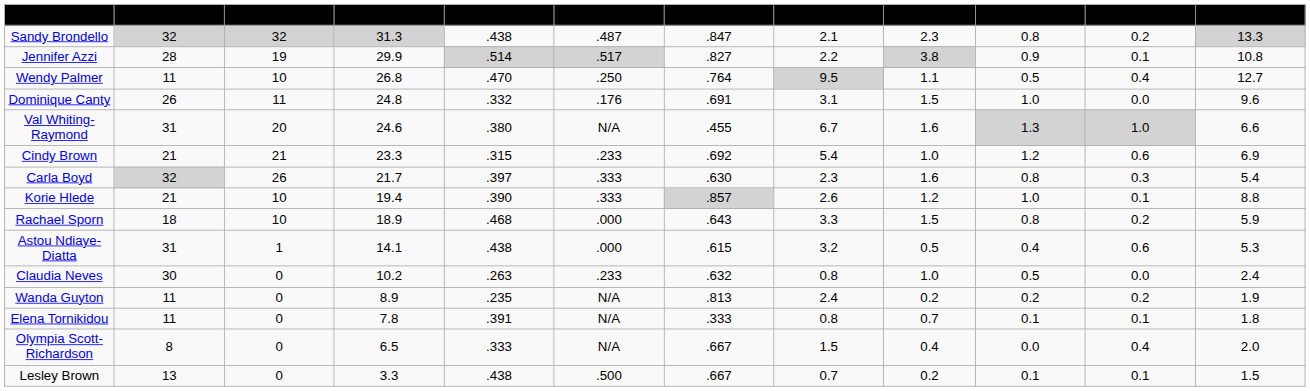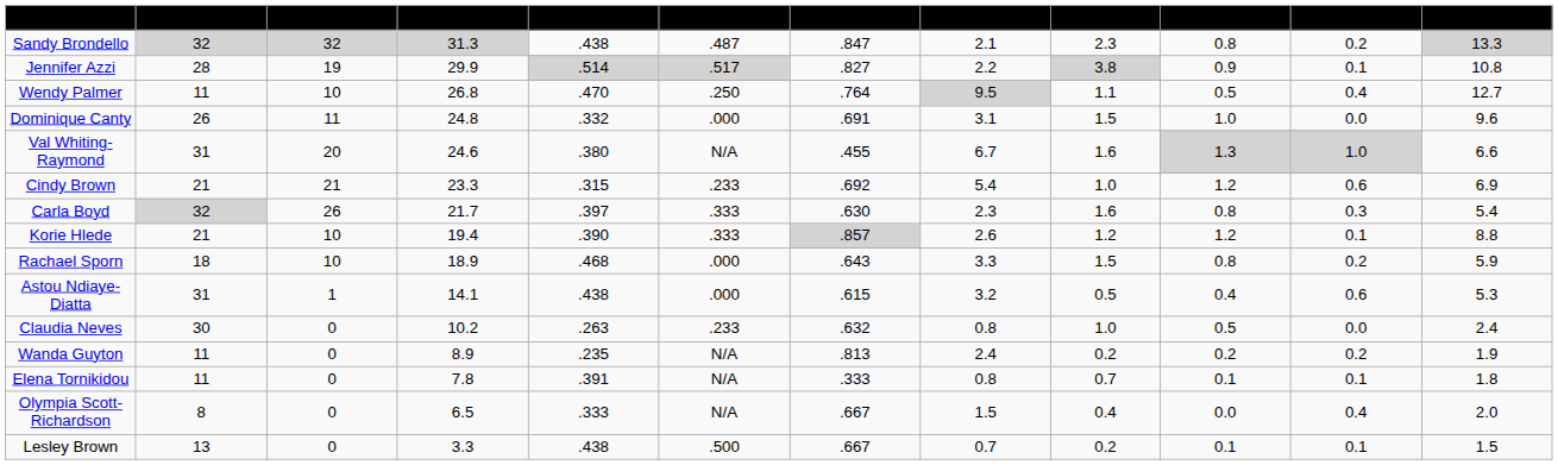Dominique Canty | 3P%: .176 -> .000
Korie Hlede | SPG: 1.0 -> 1.2
